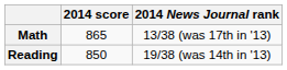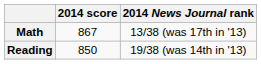Math | 2014 score: 865 -> 867
